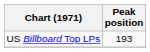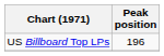US Billboard Top LPs | Peak position: 193 -> 196
